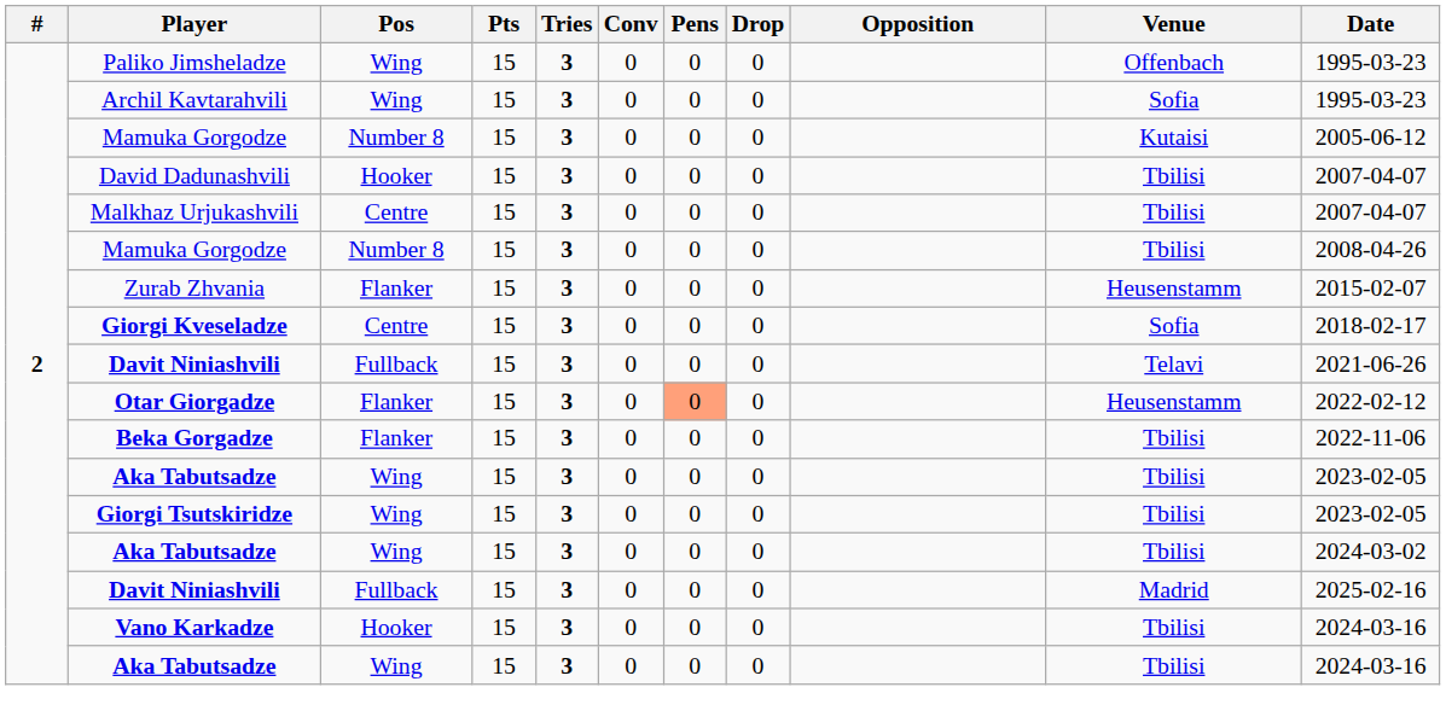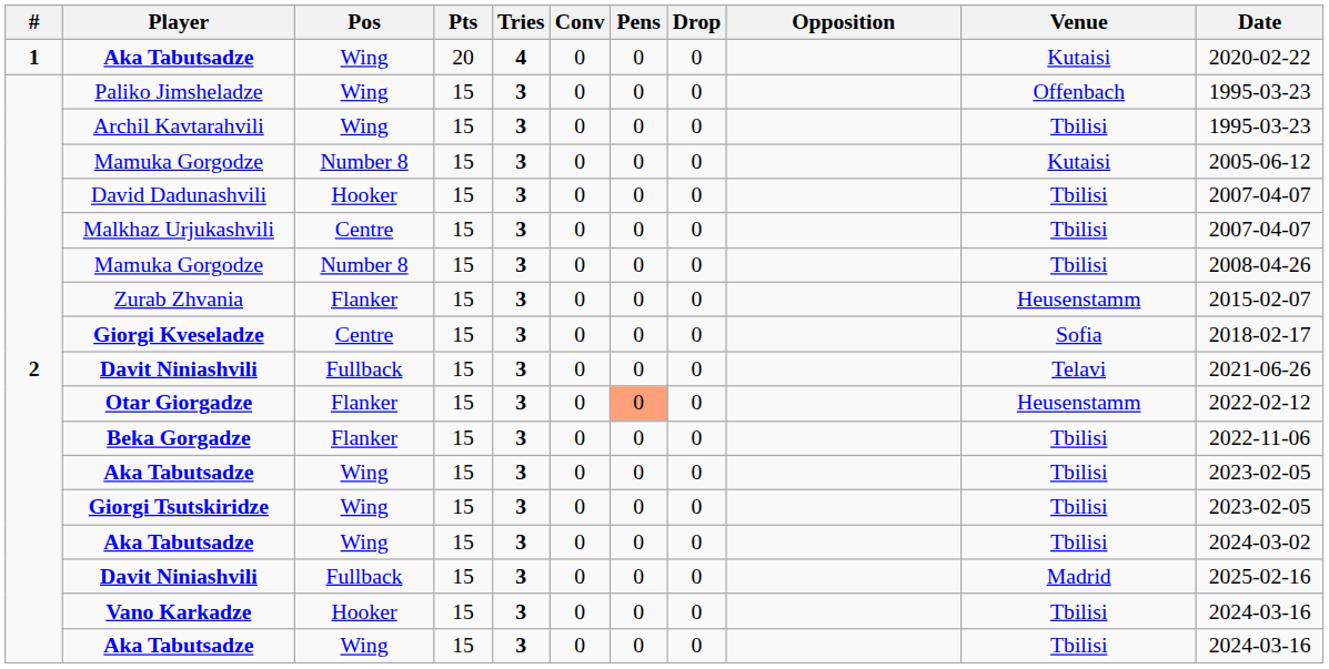+ row: 1 | Aka Tabutsadze | Wing | 20 | 4 | 0 | 0 | 0 | Kutaisi | 2020-02-22
Archil Kavtarahvili | Venue: Sofia -> Tbilisi
